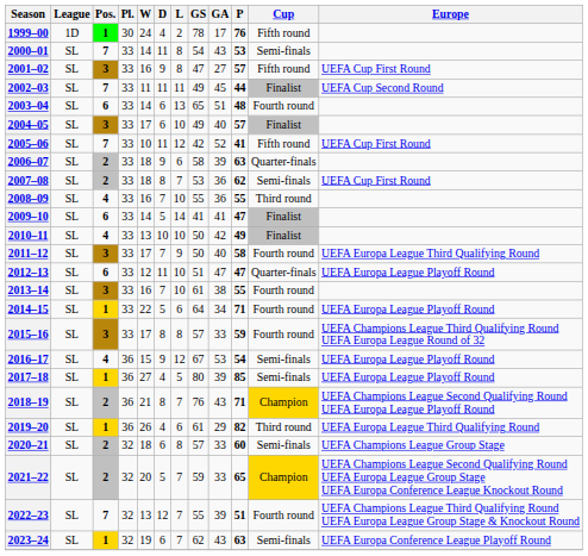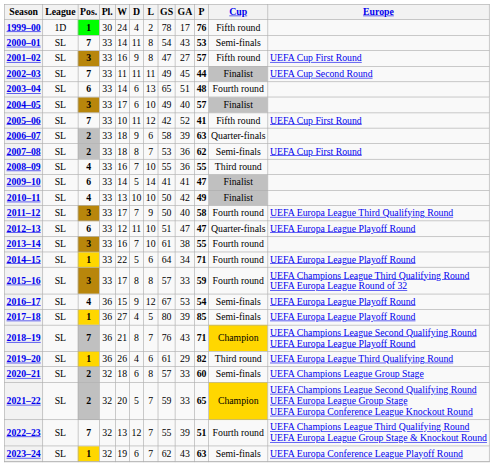2018–19 | Pos.: 2 -> 7
